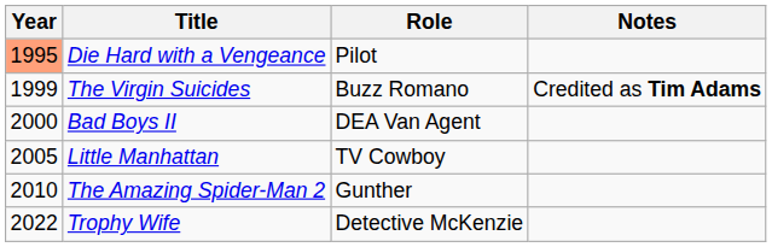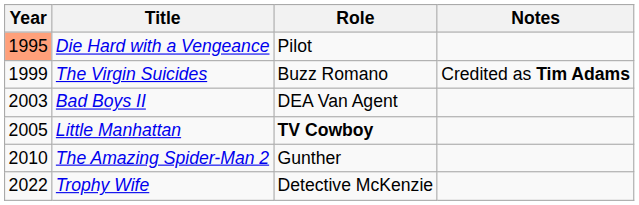Bad Boys II | Year: 2000 -> 2003
Little Manhattan | Role: normal -> bold
